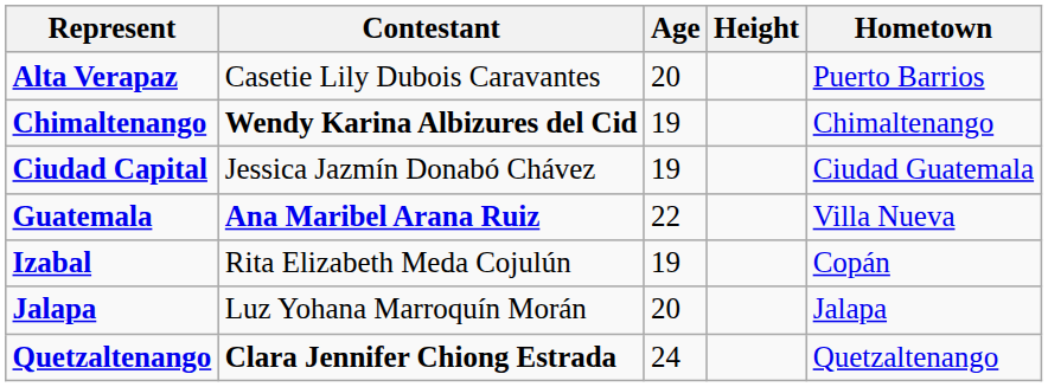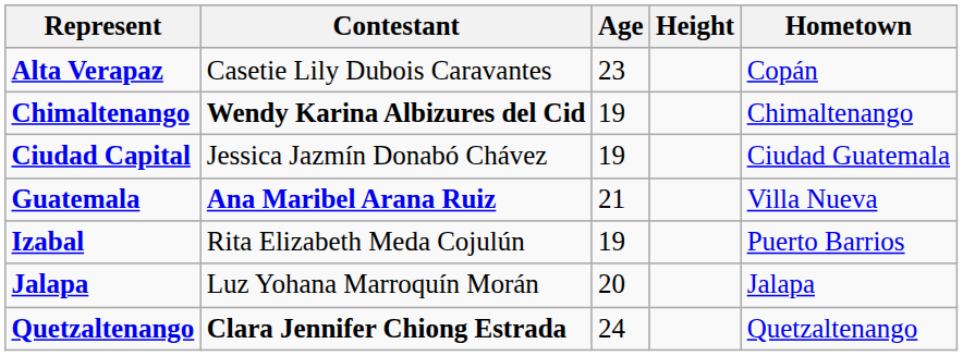Alta Verapaz | Age: 20 -> 23
Alta Verapaz | Hometown: Puerto Barrios -> Copán
Guatemala | Age: 22 -> 21
Izabal | Hometown: Copán -> Puerto Barrios
